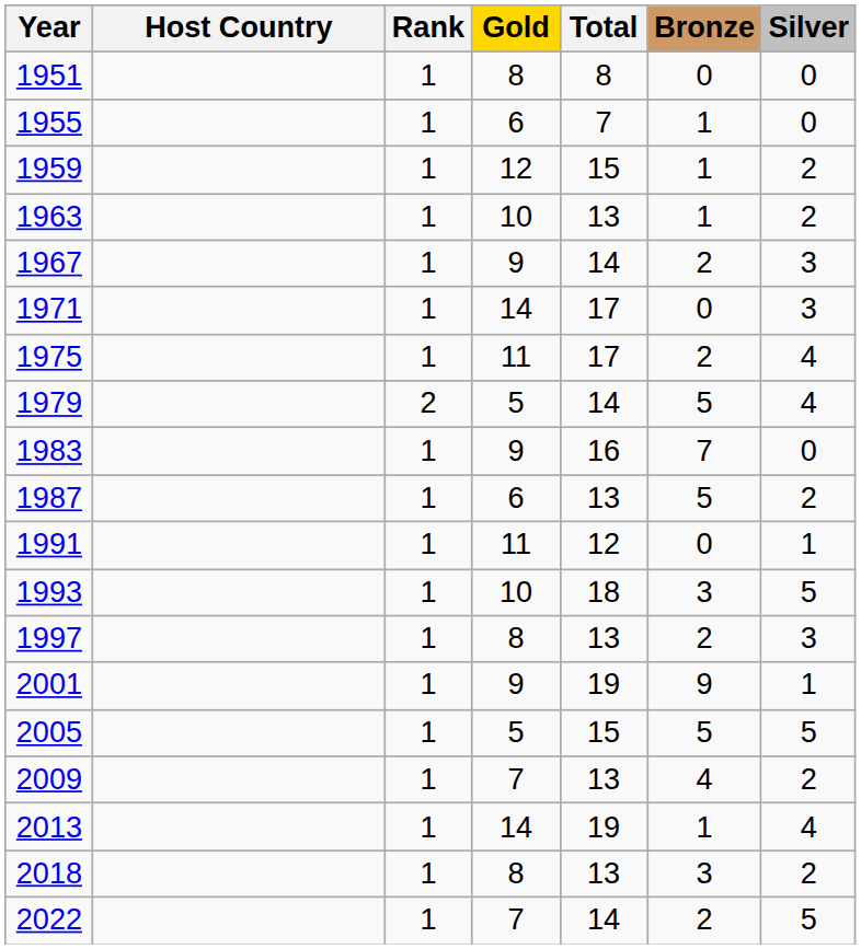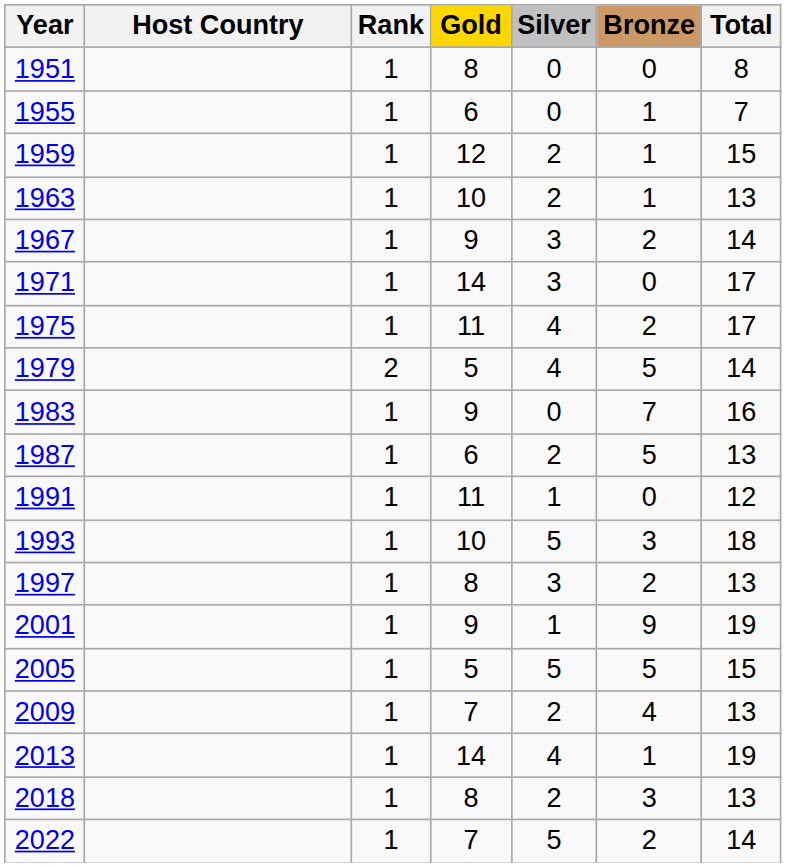columns swapped: Silver <-> Total
